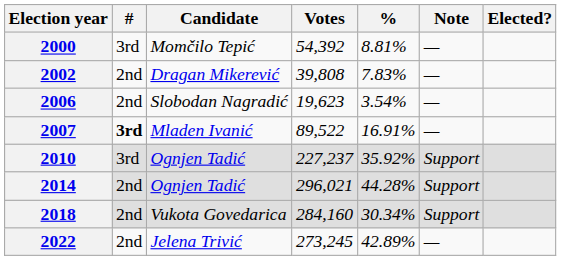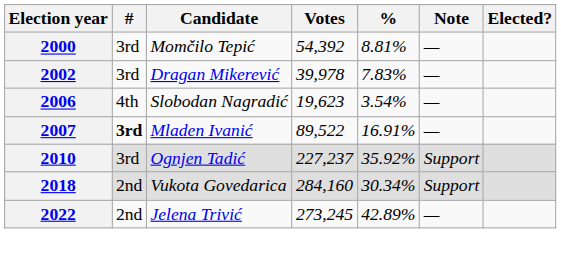2002 | #: 2nd -> 3rd
2002 | Votes: 39,808 -> 39,978
2006 | #: 2nd -> 4th
- row: 2014 | 2nd | Ognjen Tadić | 296,021 | 44.28% | Support
